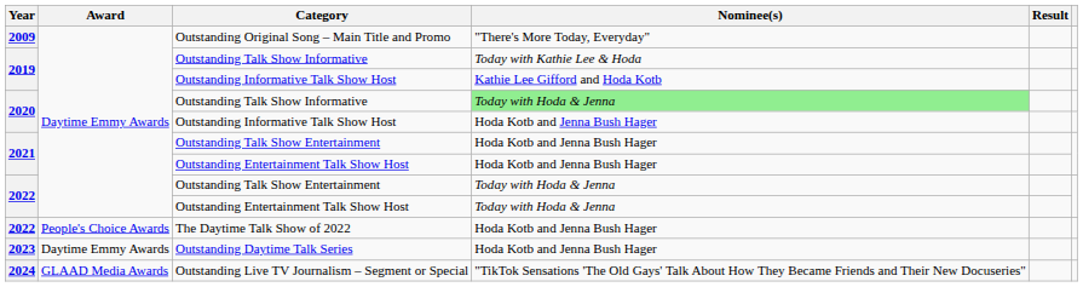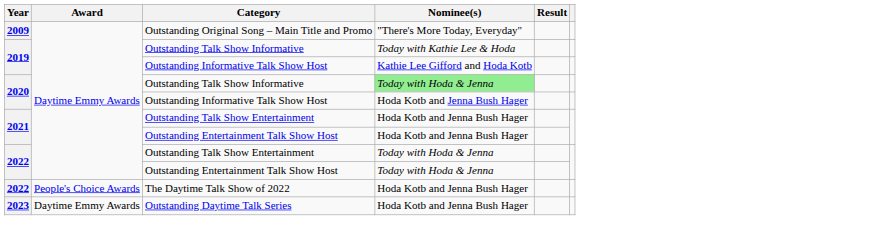- row: 2024 | GLAAD Media Awards | Outstanding Live TV Journalism – Segment or Special | "TikTok Sensations 'The Old Gays' Talk About How They Became Friends and Their New Docuseries"
